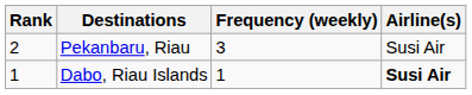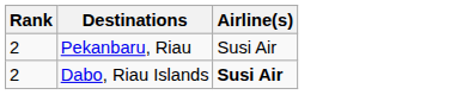- column: Frequency (weekly) | 3 | 1
Dabo, Riau Islands | Rank: 1 -> 2
